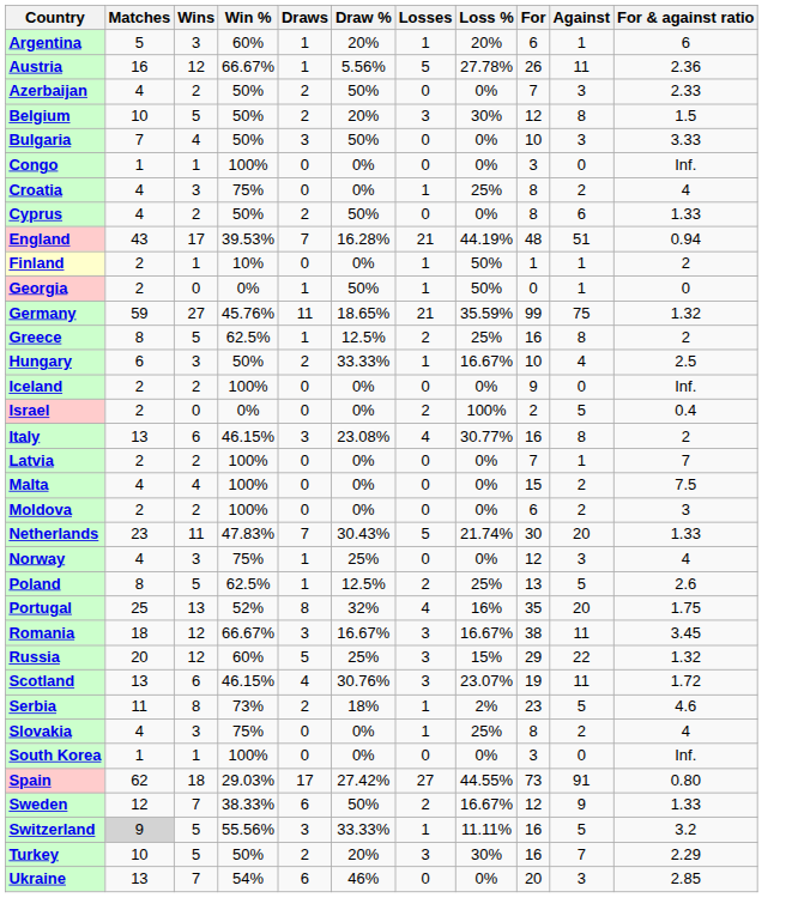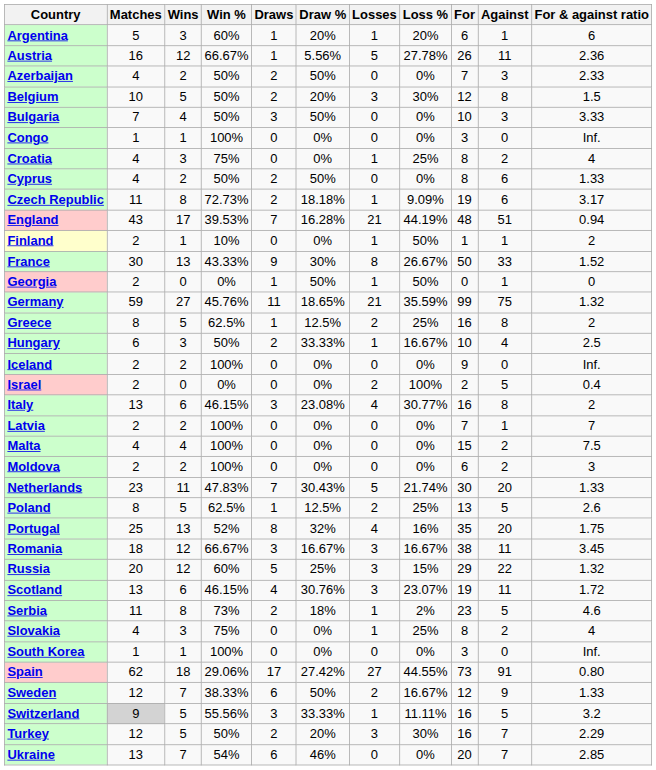+ row: Czech Republic | 11 | 8 | 72.73% | 2 | 18.18% | 1 | 9.09% | 19 | 6 | 3.17
+ row: France | 30 | 13 | 43.33% | 9 | 30% | 8 | 26.67% | 50 | 33 | 1.52
- row: Norway | 4 | 3 | 75% | 1 | 25% | 0 | 0% | 12 | 3 | 4
Spain | Win %: 29.03% -> 29.06%
Turkey | Matches: 10 -> 12
Ukraine | Against: 3 -> 7
